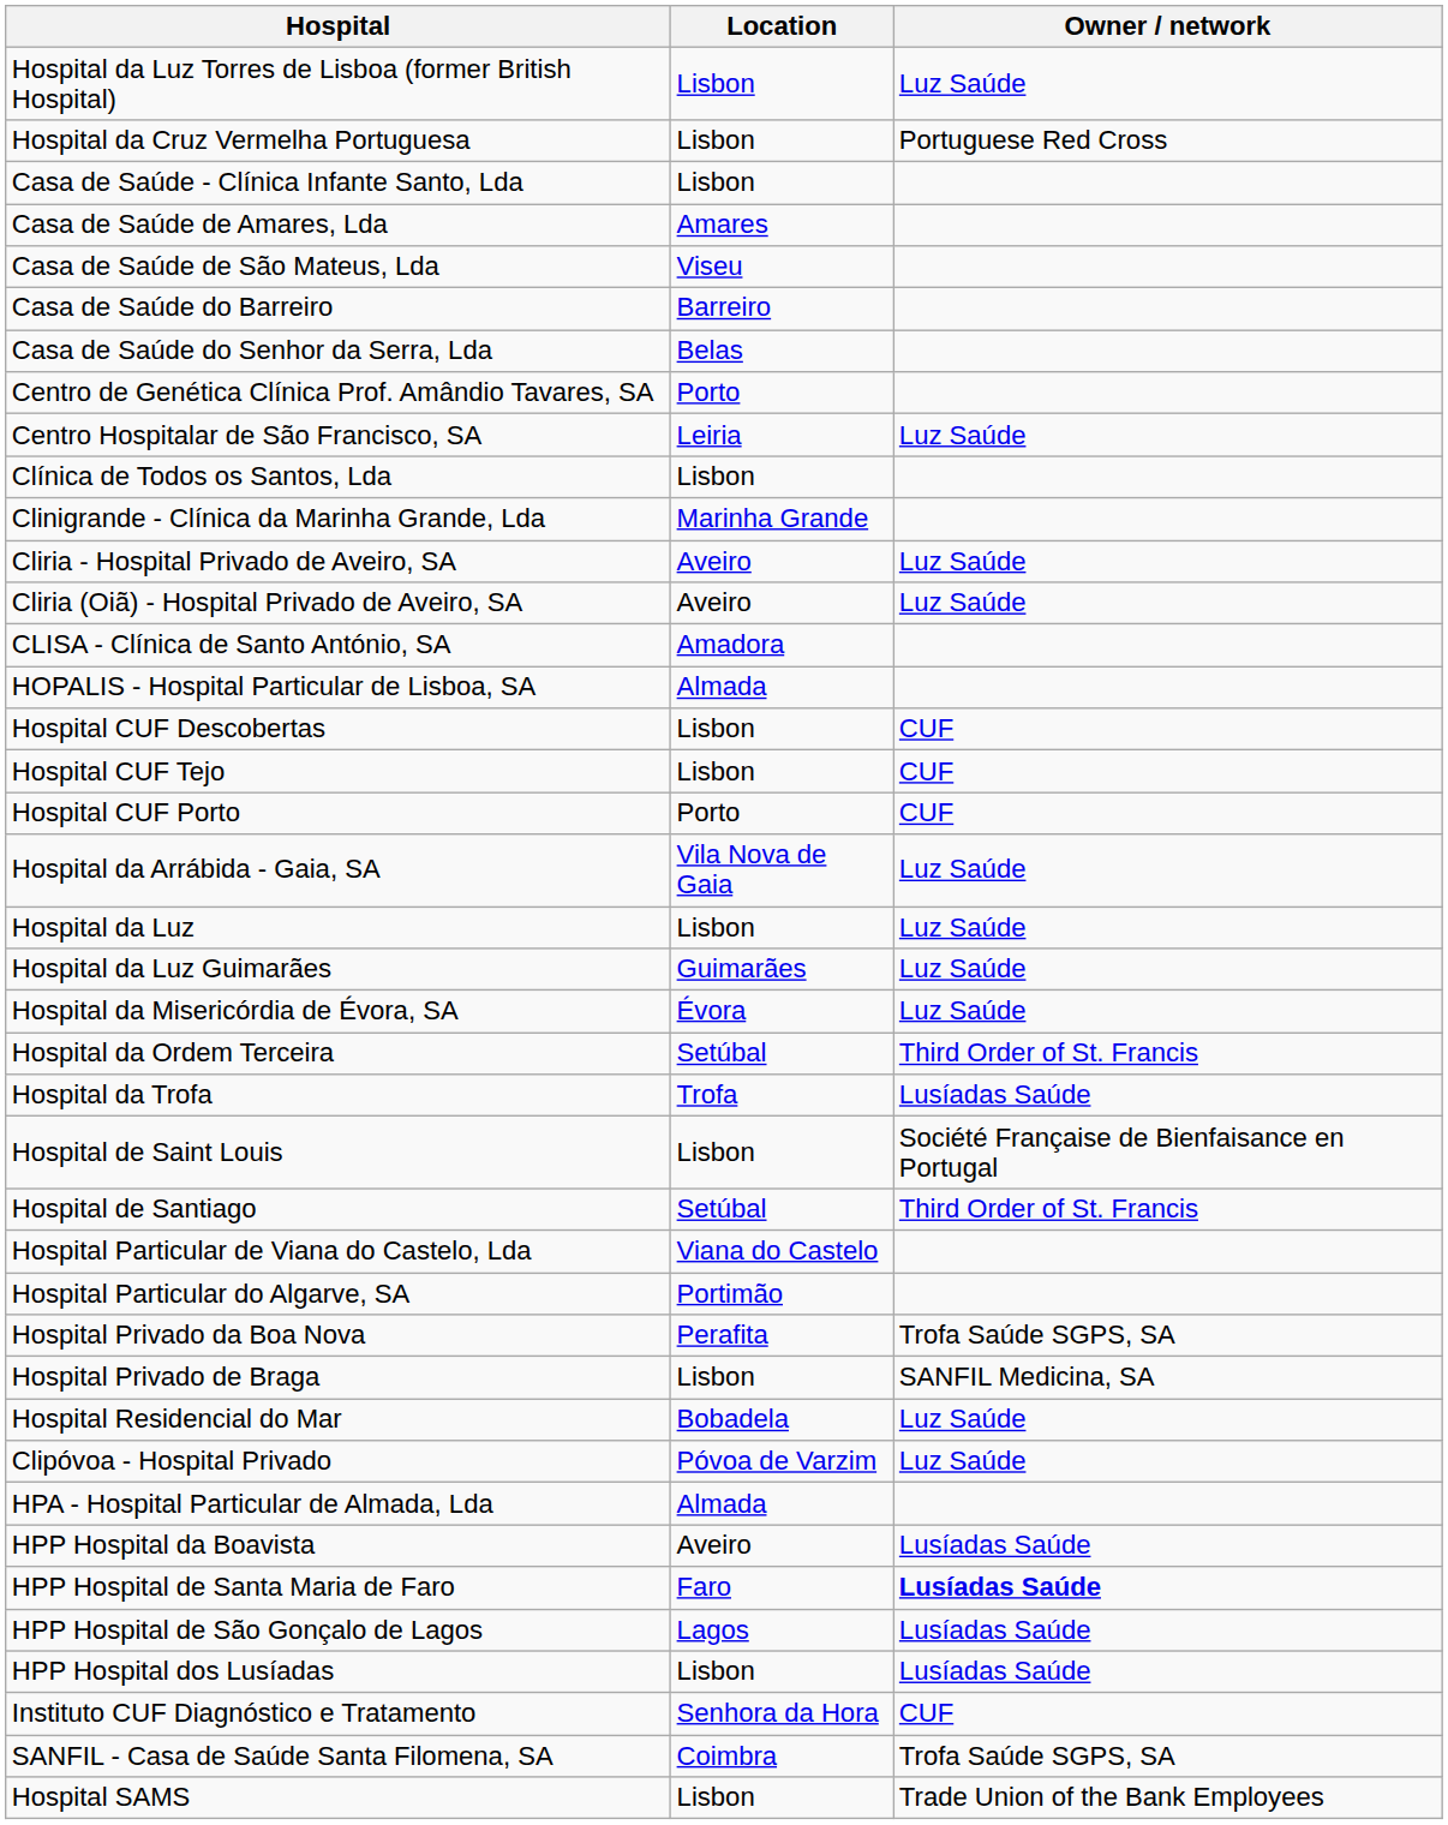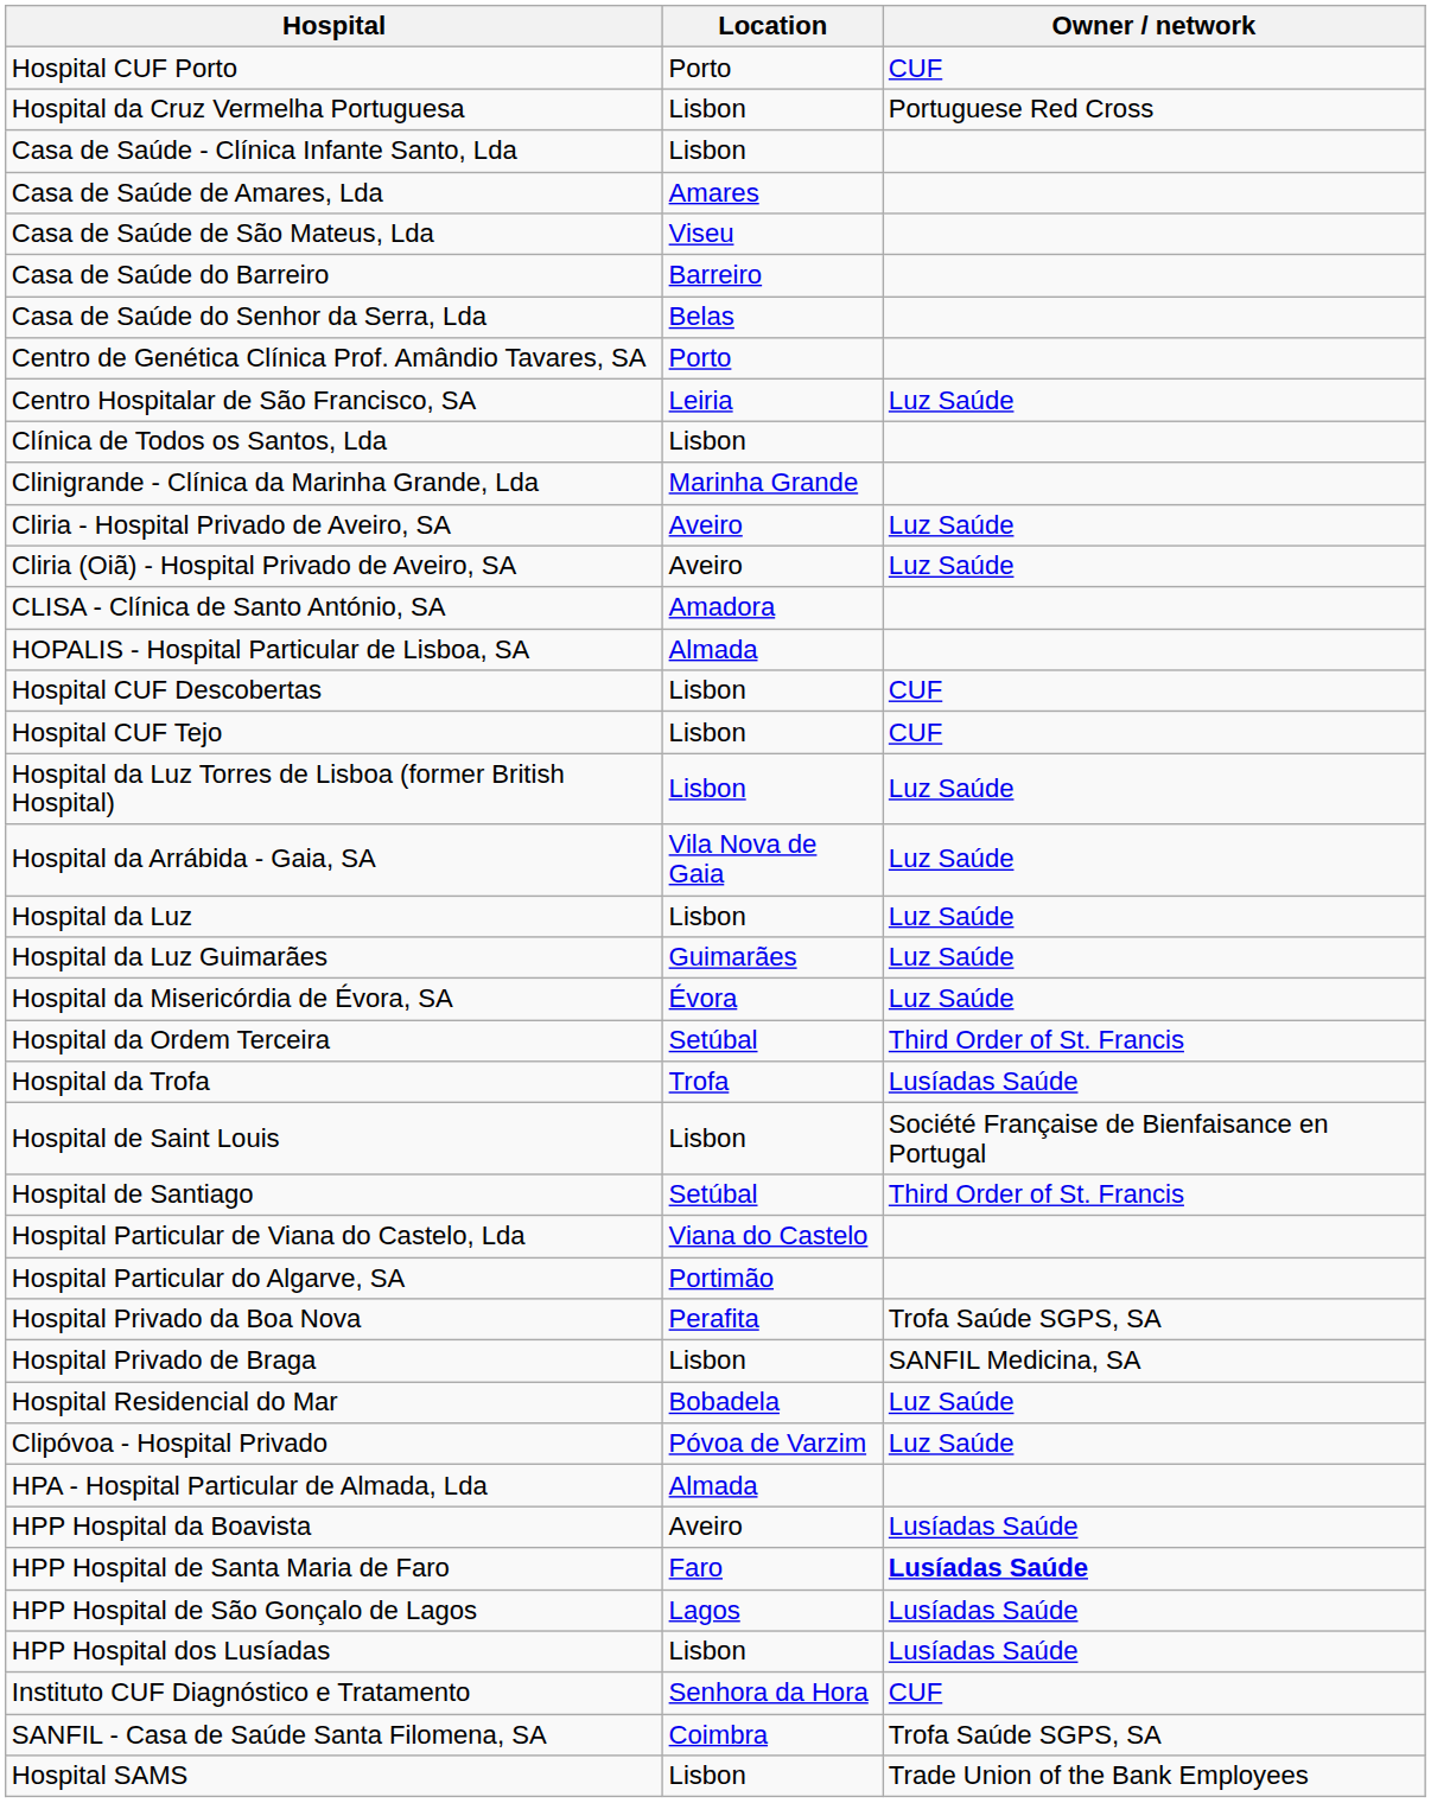rows swapped: Hospital da Luz Torres de Lisboa (former British Hospital) <-> Hospital CUF Porto
